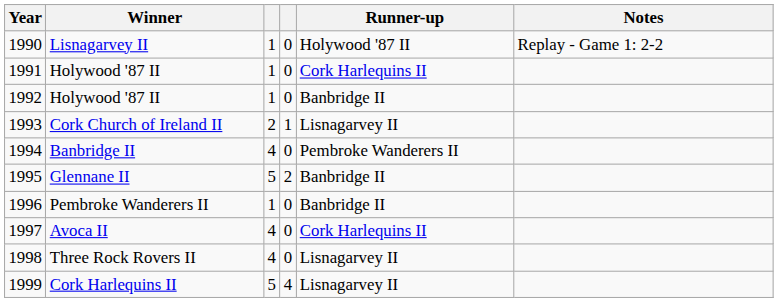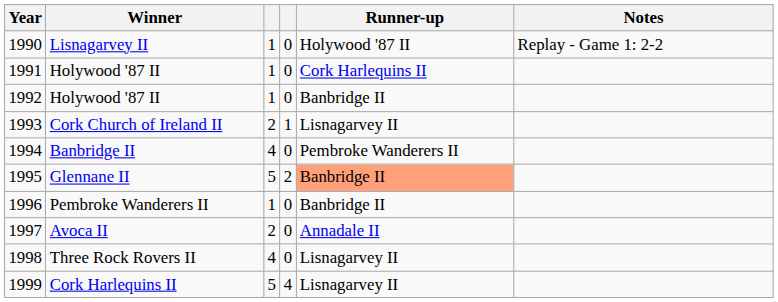Glennane II | Runner-up: no background -> lightsalmon background
Avoca II | column 3: 4 -> 2
Avoca II | Runner-up: Cork Harlequins II -> Annadale II
